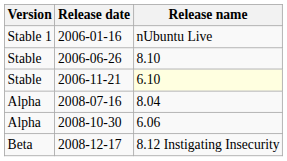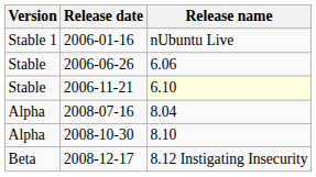2006-06-26 | Release name: 8.10 -> 6.06
2008-10-30 | Release name: 6.06 -> 8.10
